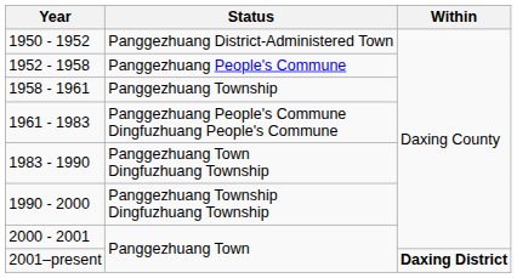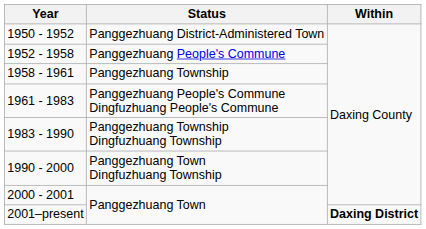1983 - 1990 | Status: Panggezhuang Town Dingfuzhuang Township -> Panggezhuang Township Dingfuzhuang Township
1990 - 2000 | Status: Panggezhuang Township Dingfuzhuang Township -> Panggezhuang Town Dingfuzhuang Township
